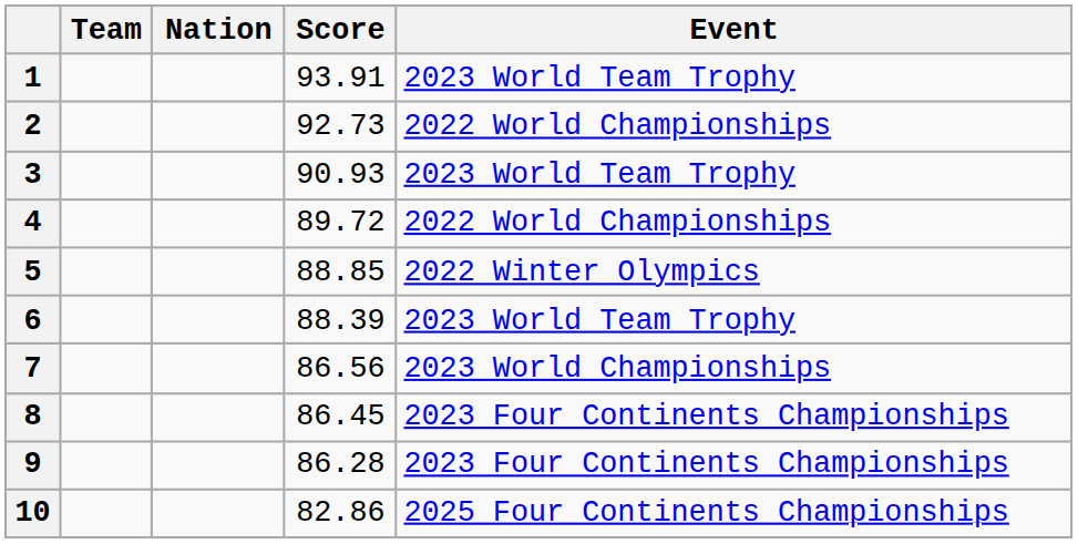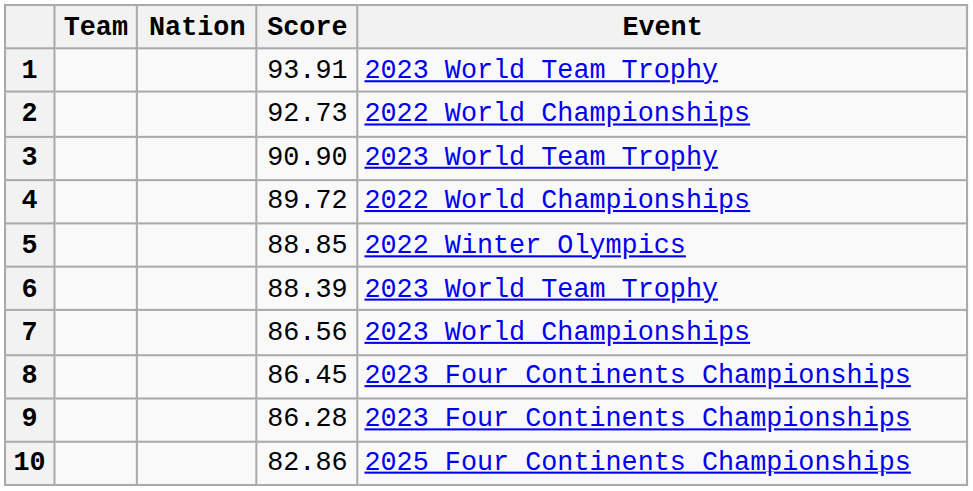3 | Score: 90.93 -> 90.90
